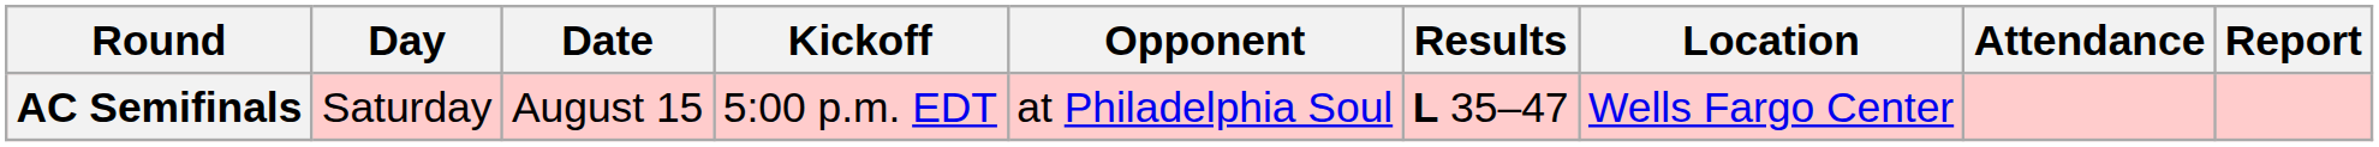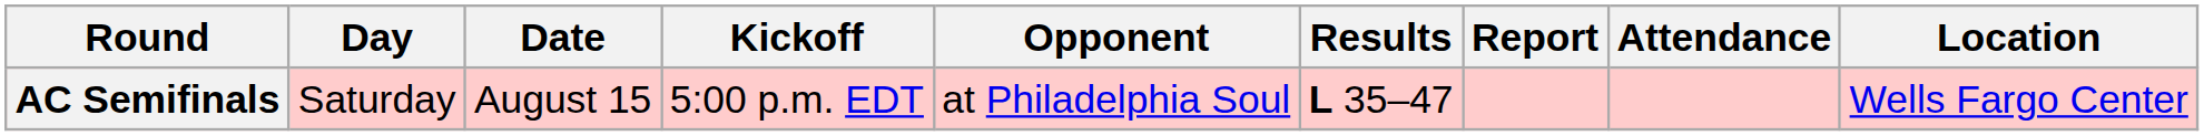columns swapped: Location <-> Report
